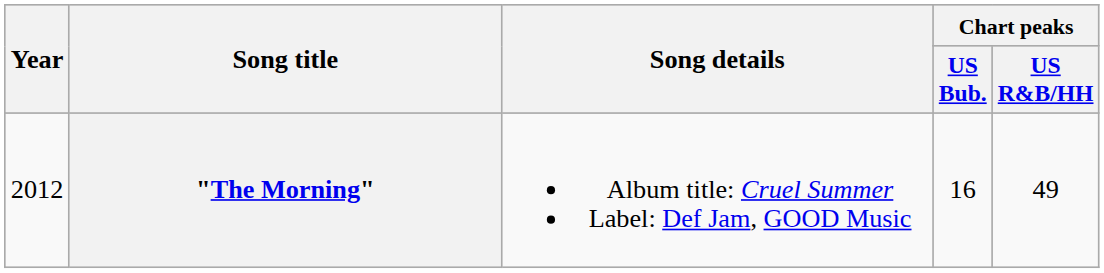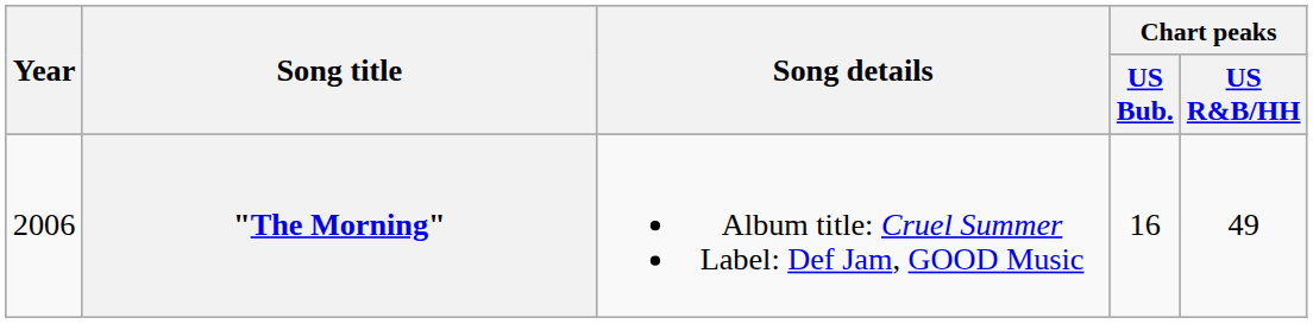"The Morning" | Year: 2012 -> 2006
